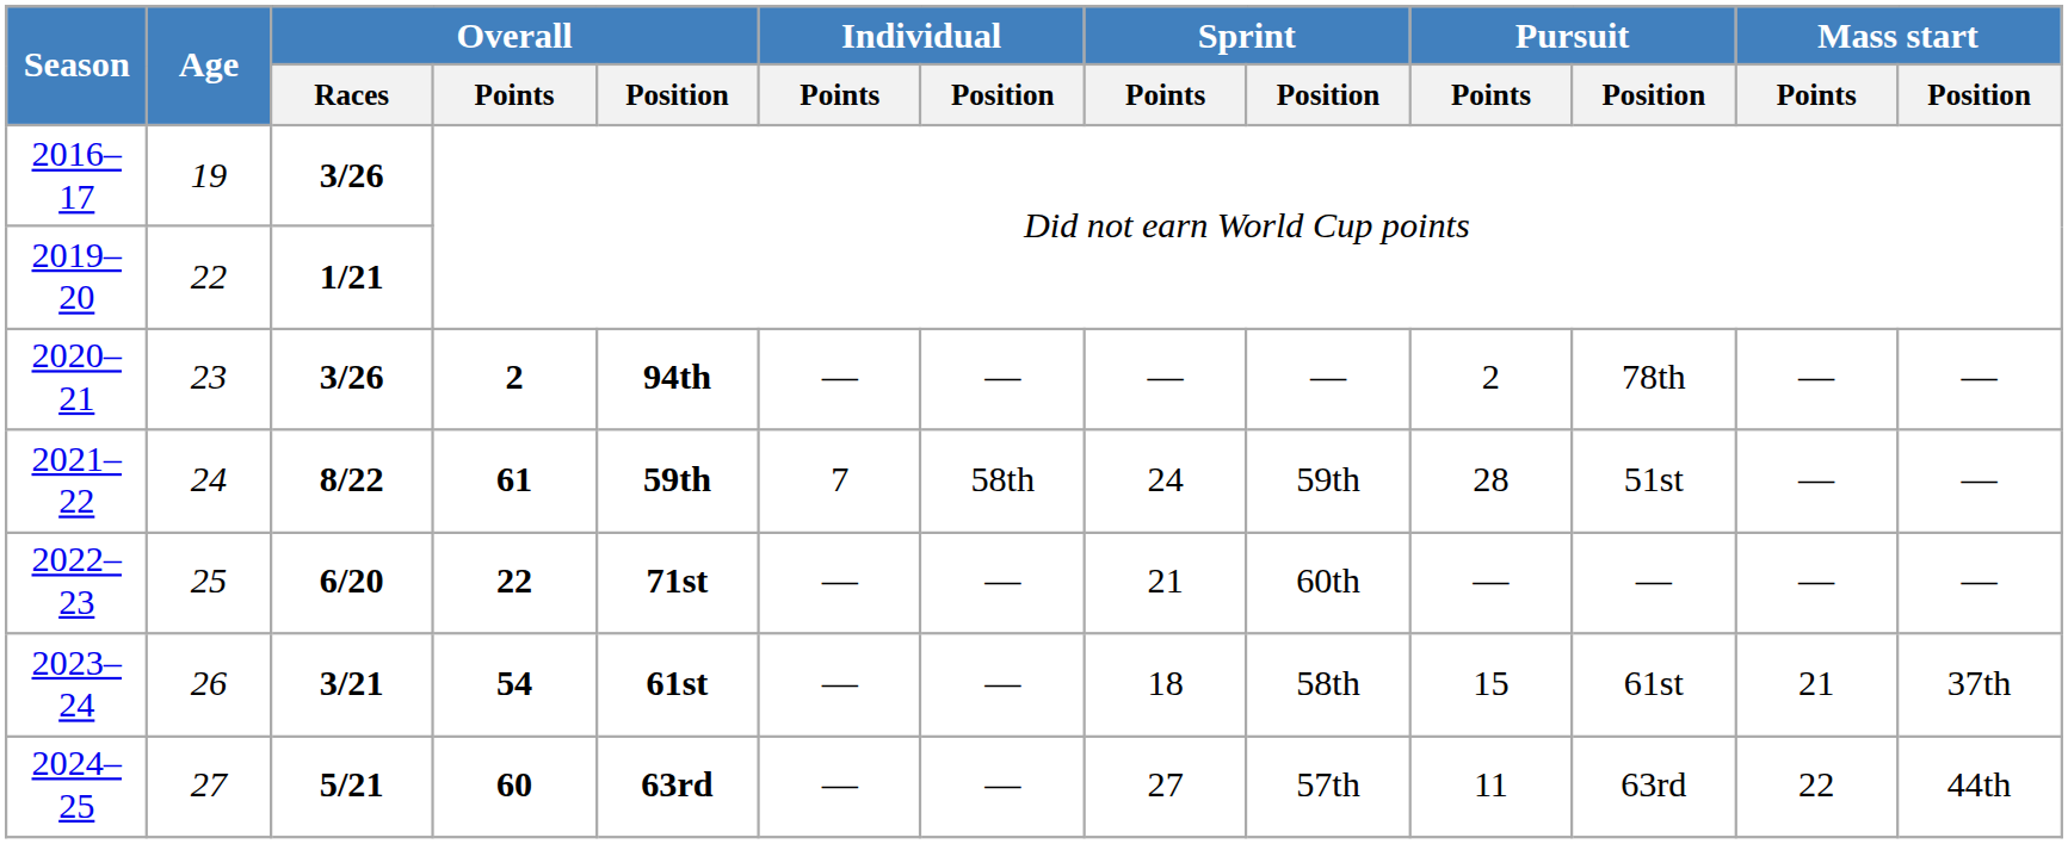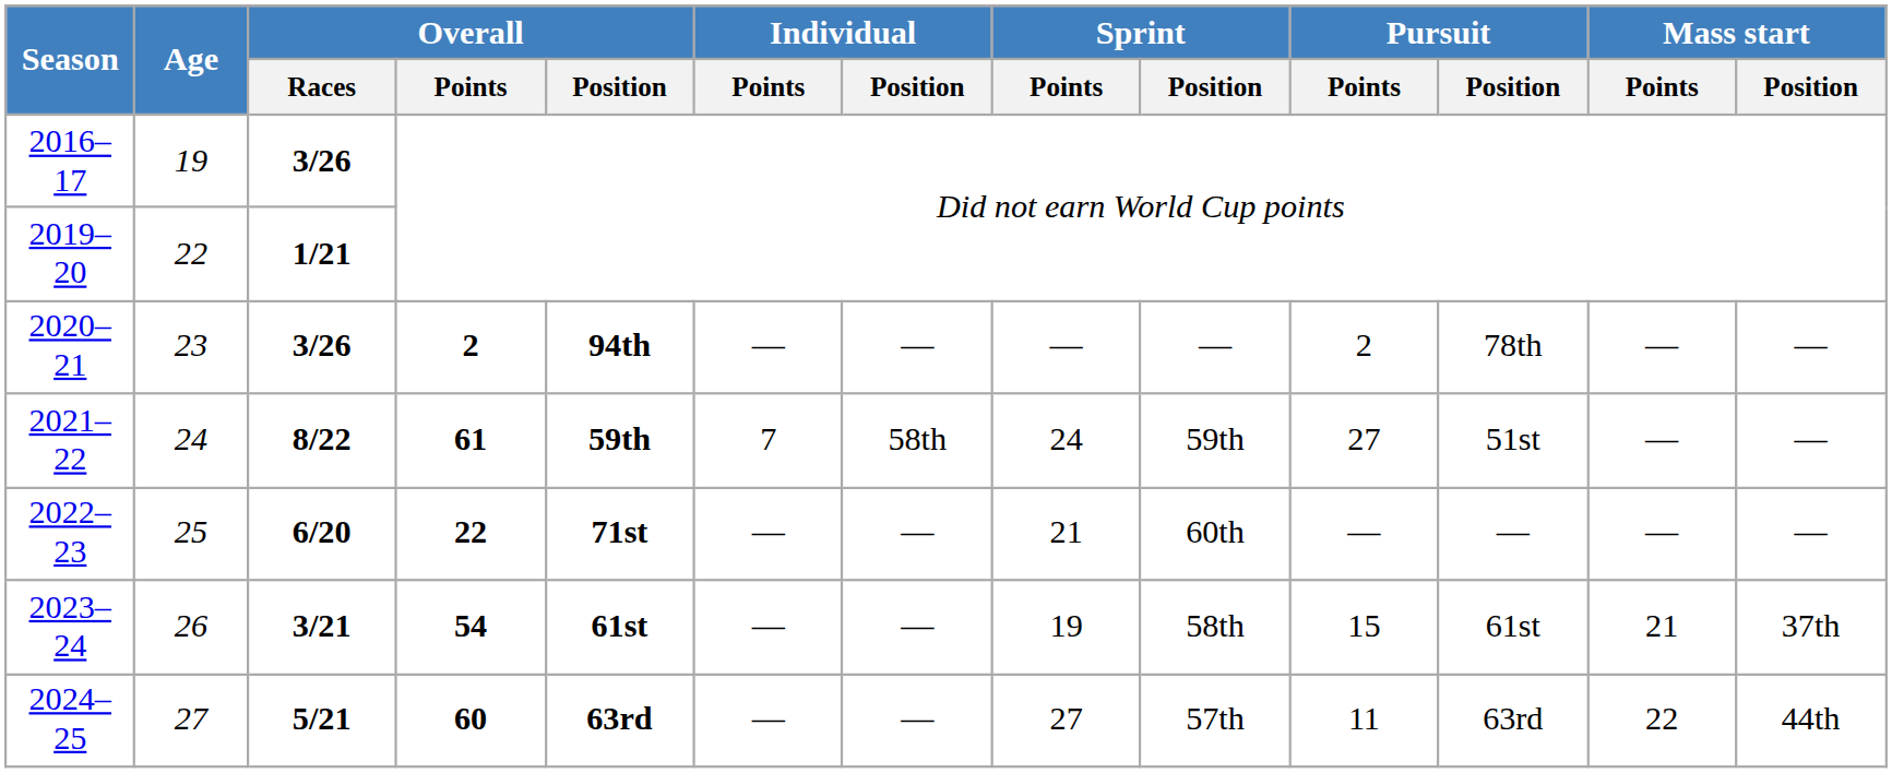2021–22 | Pursuit / Points: 28 -> 27
2023–24 | Sprint / Points: 18 -> 19
